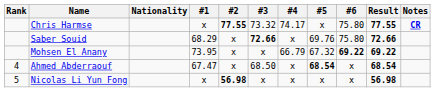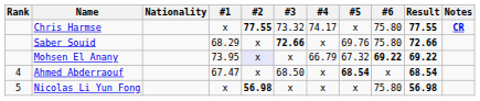Mohsen El Anany | #2: no background -> lavender background
Nicolas Li Yun Fong | #6: x -> 75.80
